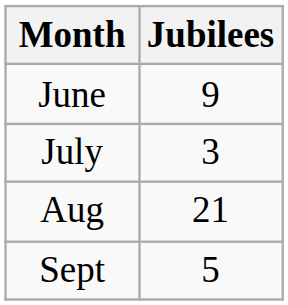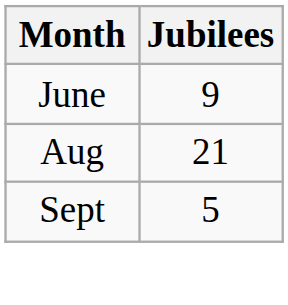- row: July | 3
